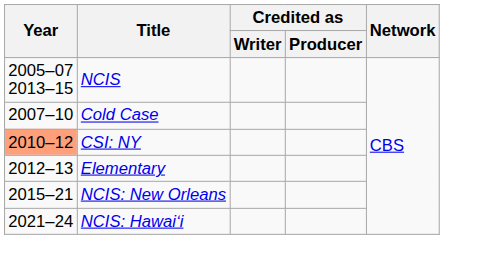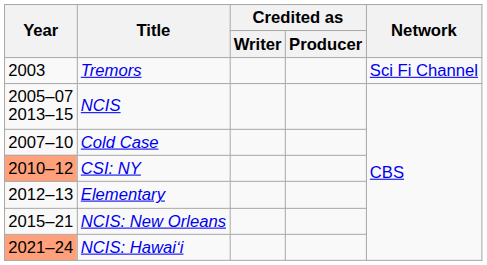+ row: 2003 | Tremors | Sci Fi Channel
NCIS: Hawaiʻi | Year: no background -> lightsalmon background
